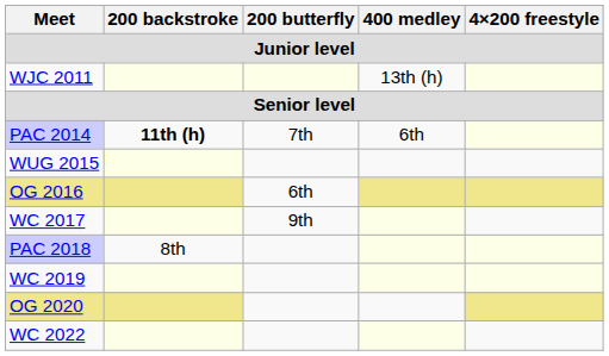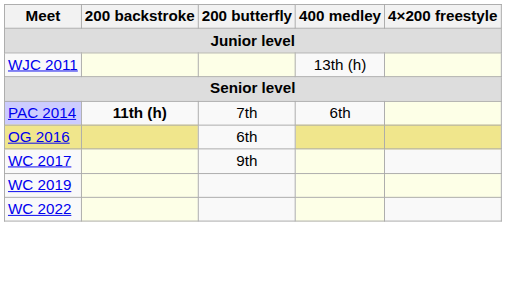- row: WUG 2015
- row: PAC 2018 | 8th
- row: OG 2020
